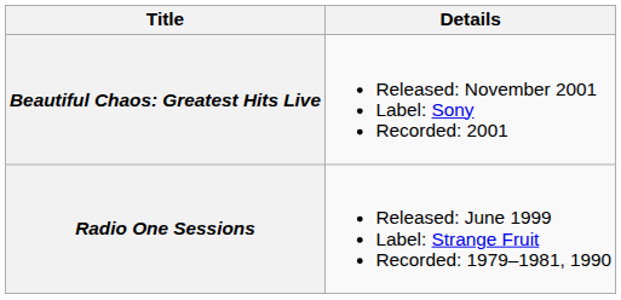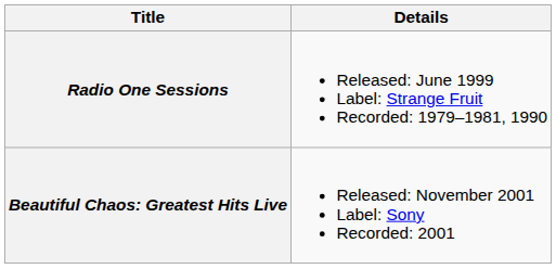rows swapped: Radio One Sessions <-> Beautiful Chaos: Greatest Hits Live
